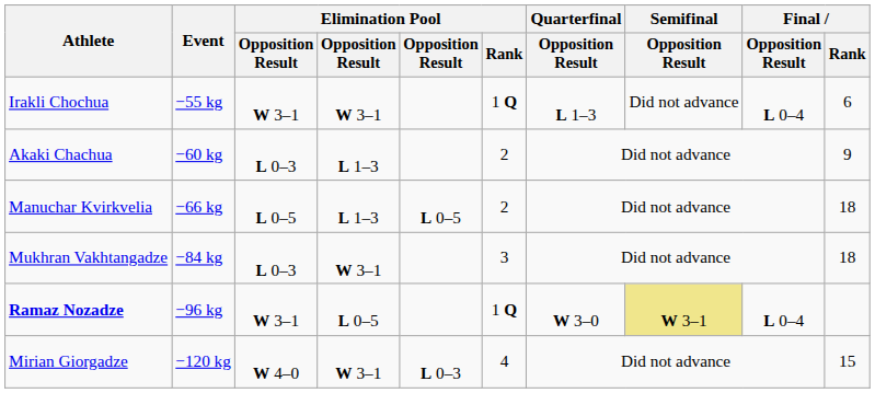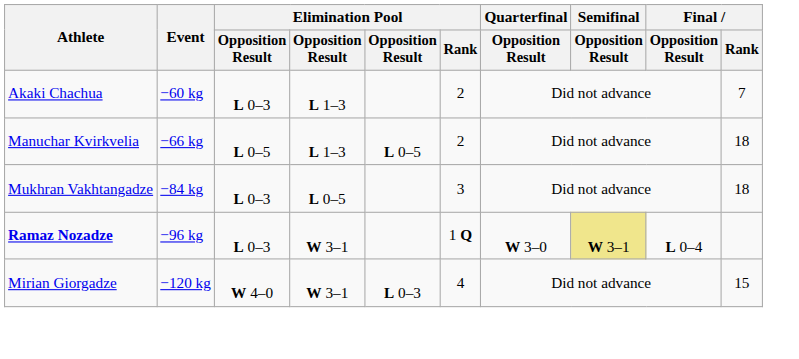- row: Irakli Chochua | −55 kg | W 3–1 | W 3–1 | 1 Q | L 1–3 | Did not advance | L 0–4 | 6
Akaki Chachua | Final / Rank: 9 -> 7
Mukhran Vakhtangadze | column 4: W 3–1 -> L 0–5
Ramaz Nozadze | column 3: W 3–1 -> L 0–3
Ramaz Nozadze | column 4: L 0–5 -> W 3–1
